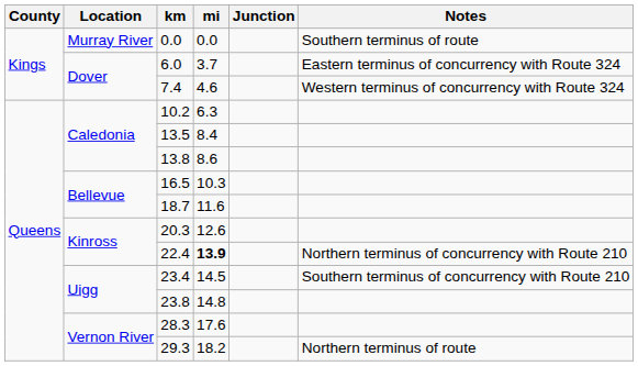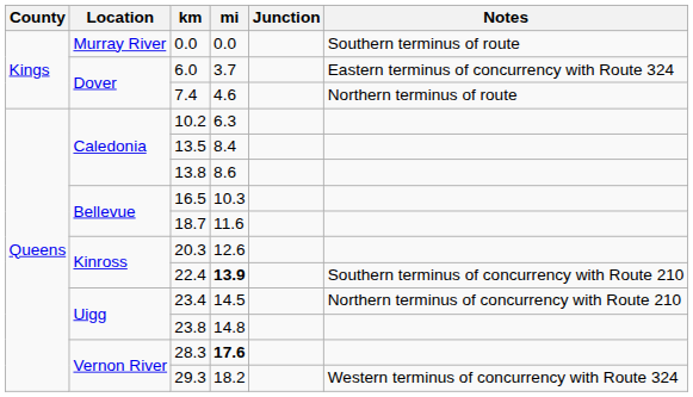7.4 | Notes: Western terminus of concurrency with Route 324 -> Northern terminus of route
22.4 | Notes: Northern terminus of concurrency with Route 210 -> Southern terminus of concurrency with Route 210
23.4 | Notes: Southern terminus of concurrency with Route 210 -> Northern terminus of concurrency with Route 210
28.3 | mi: normal -> bold
29.3 | Notes: Northern terminus of route -> Western terminus of concurrency with Route 324
